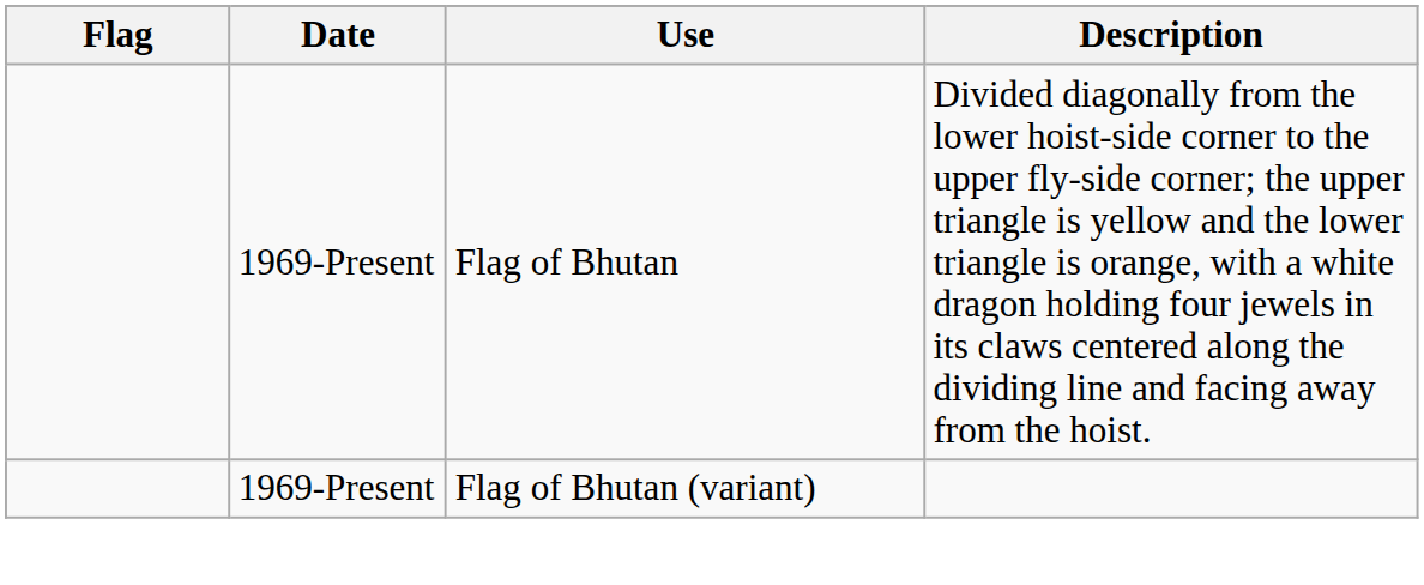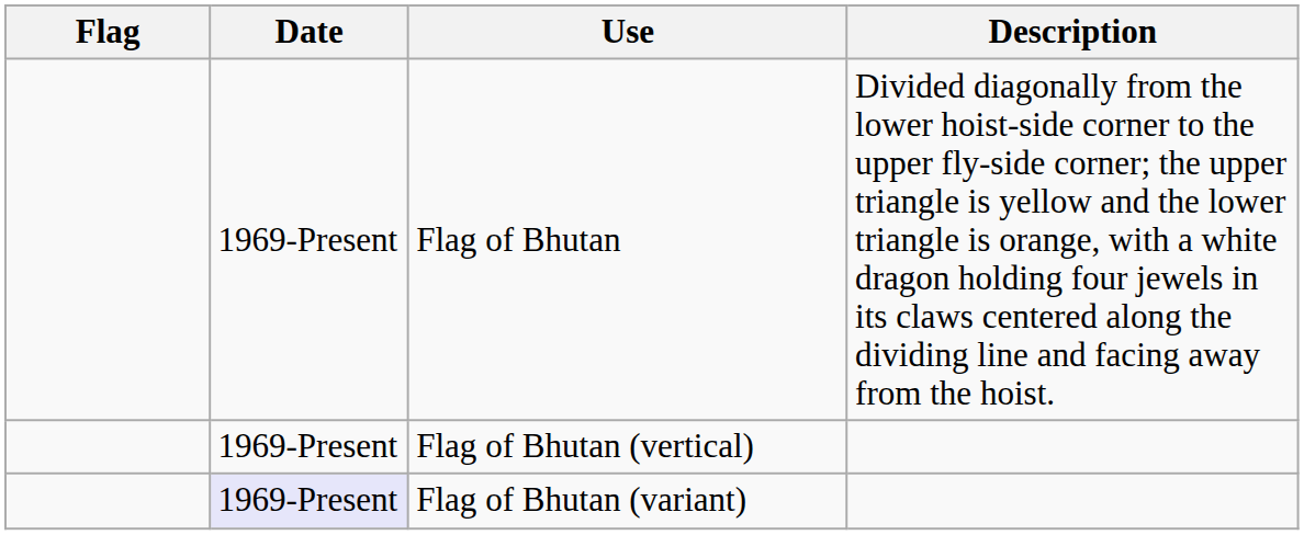+ row: 1969-Present | Flag of Bhutan (vertical)
Flag of Bhutan (variant) | Date: no background -> lavender background
